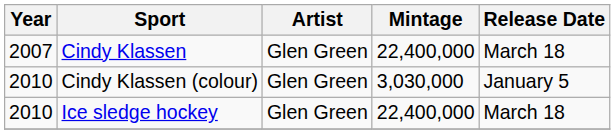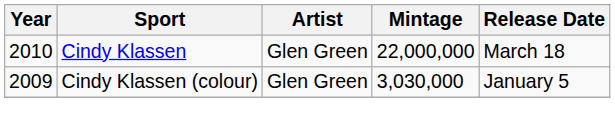Cindy Klassen | Year: 2007 -> 2010
Cindy Klassen | Mintage: 22,400,000 -> 22,000,000
Cindy Klassen (colour) | Year: 2010 -> 2009
- row: 2010 | Ice sledge hockey | Glen Green | 22,400,000 | March 18
